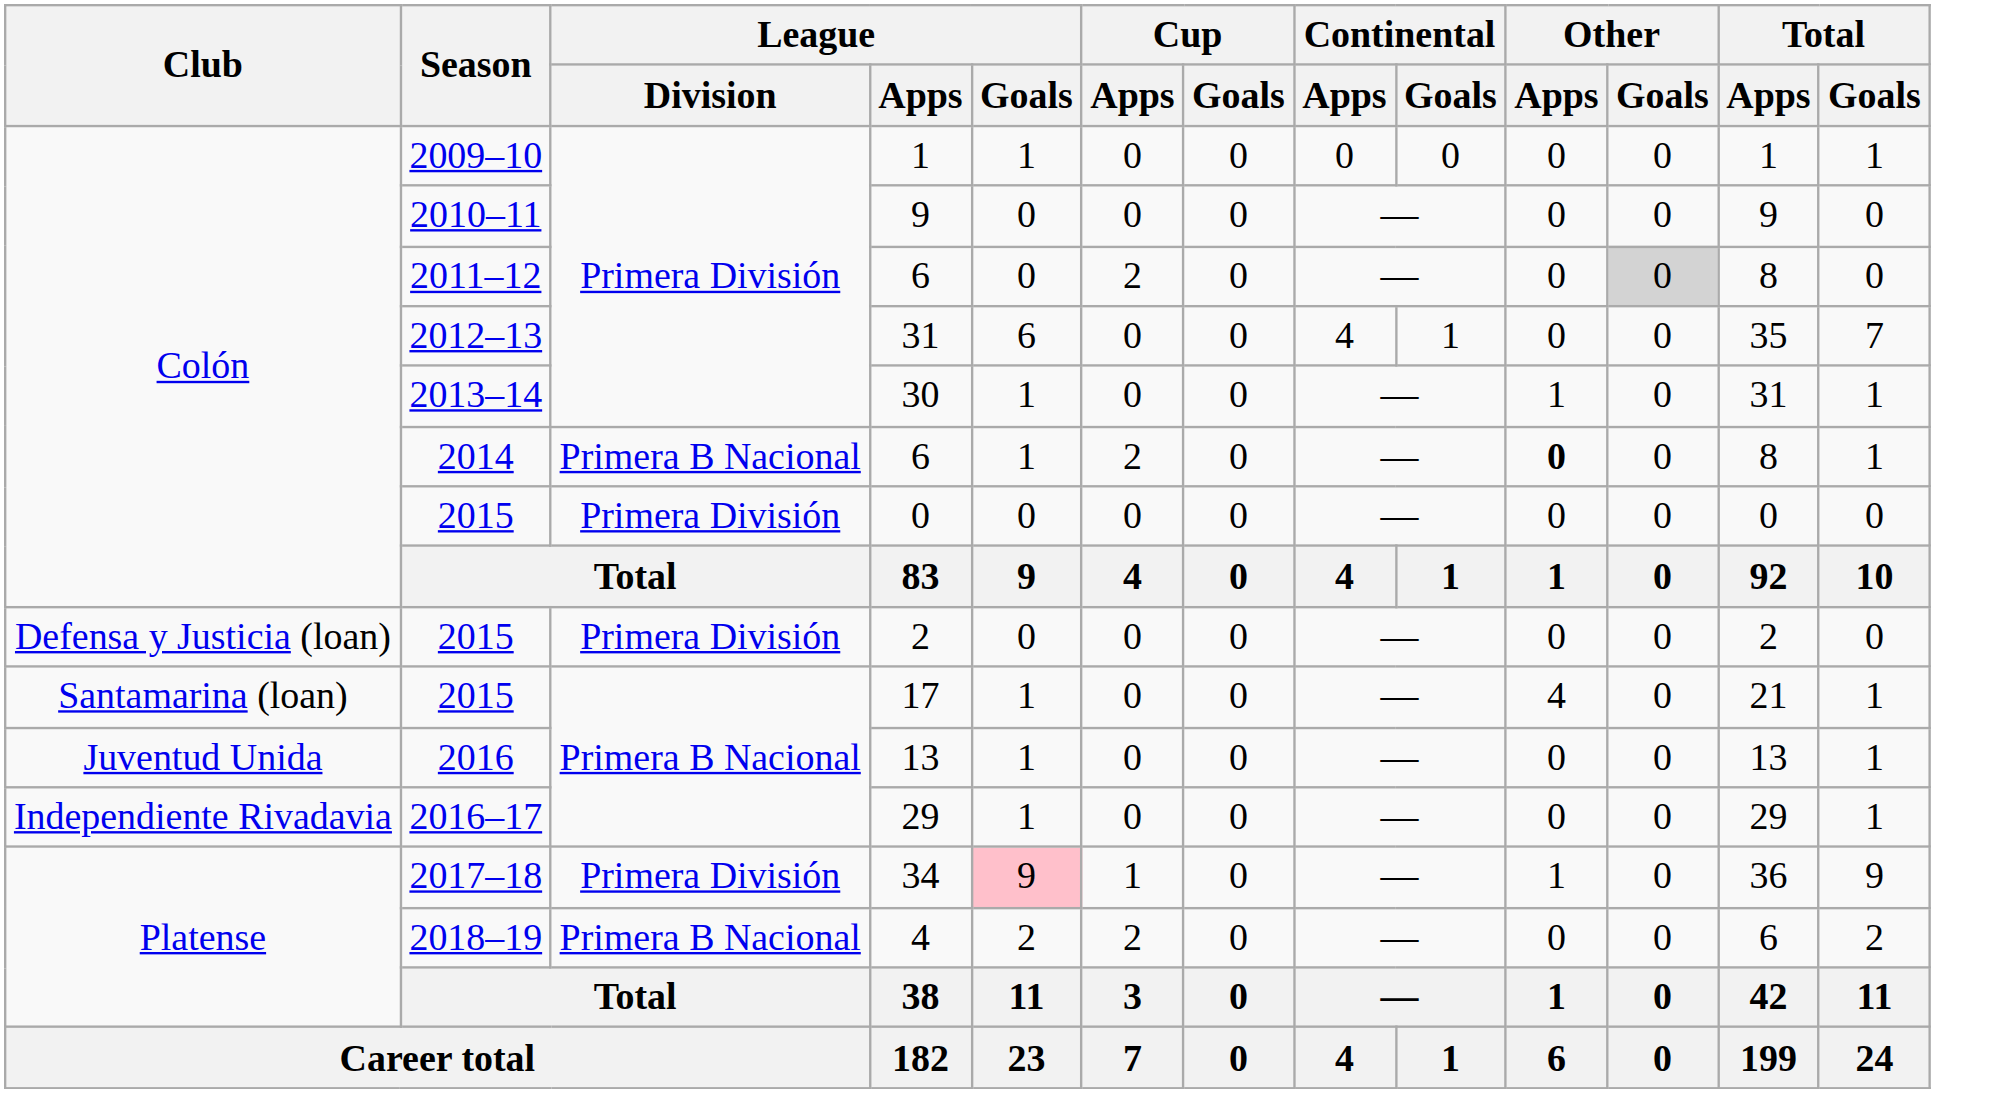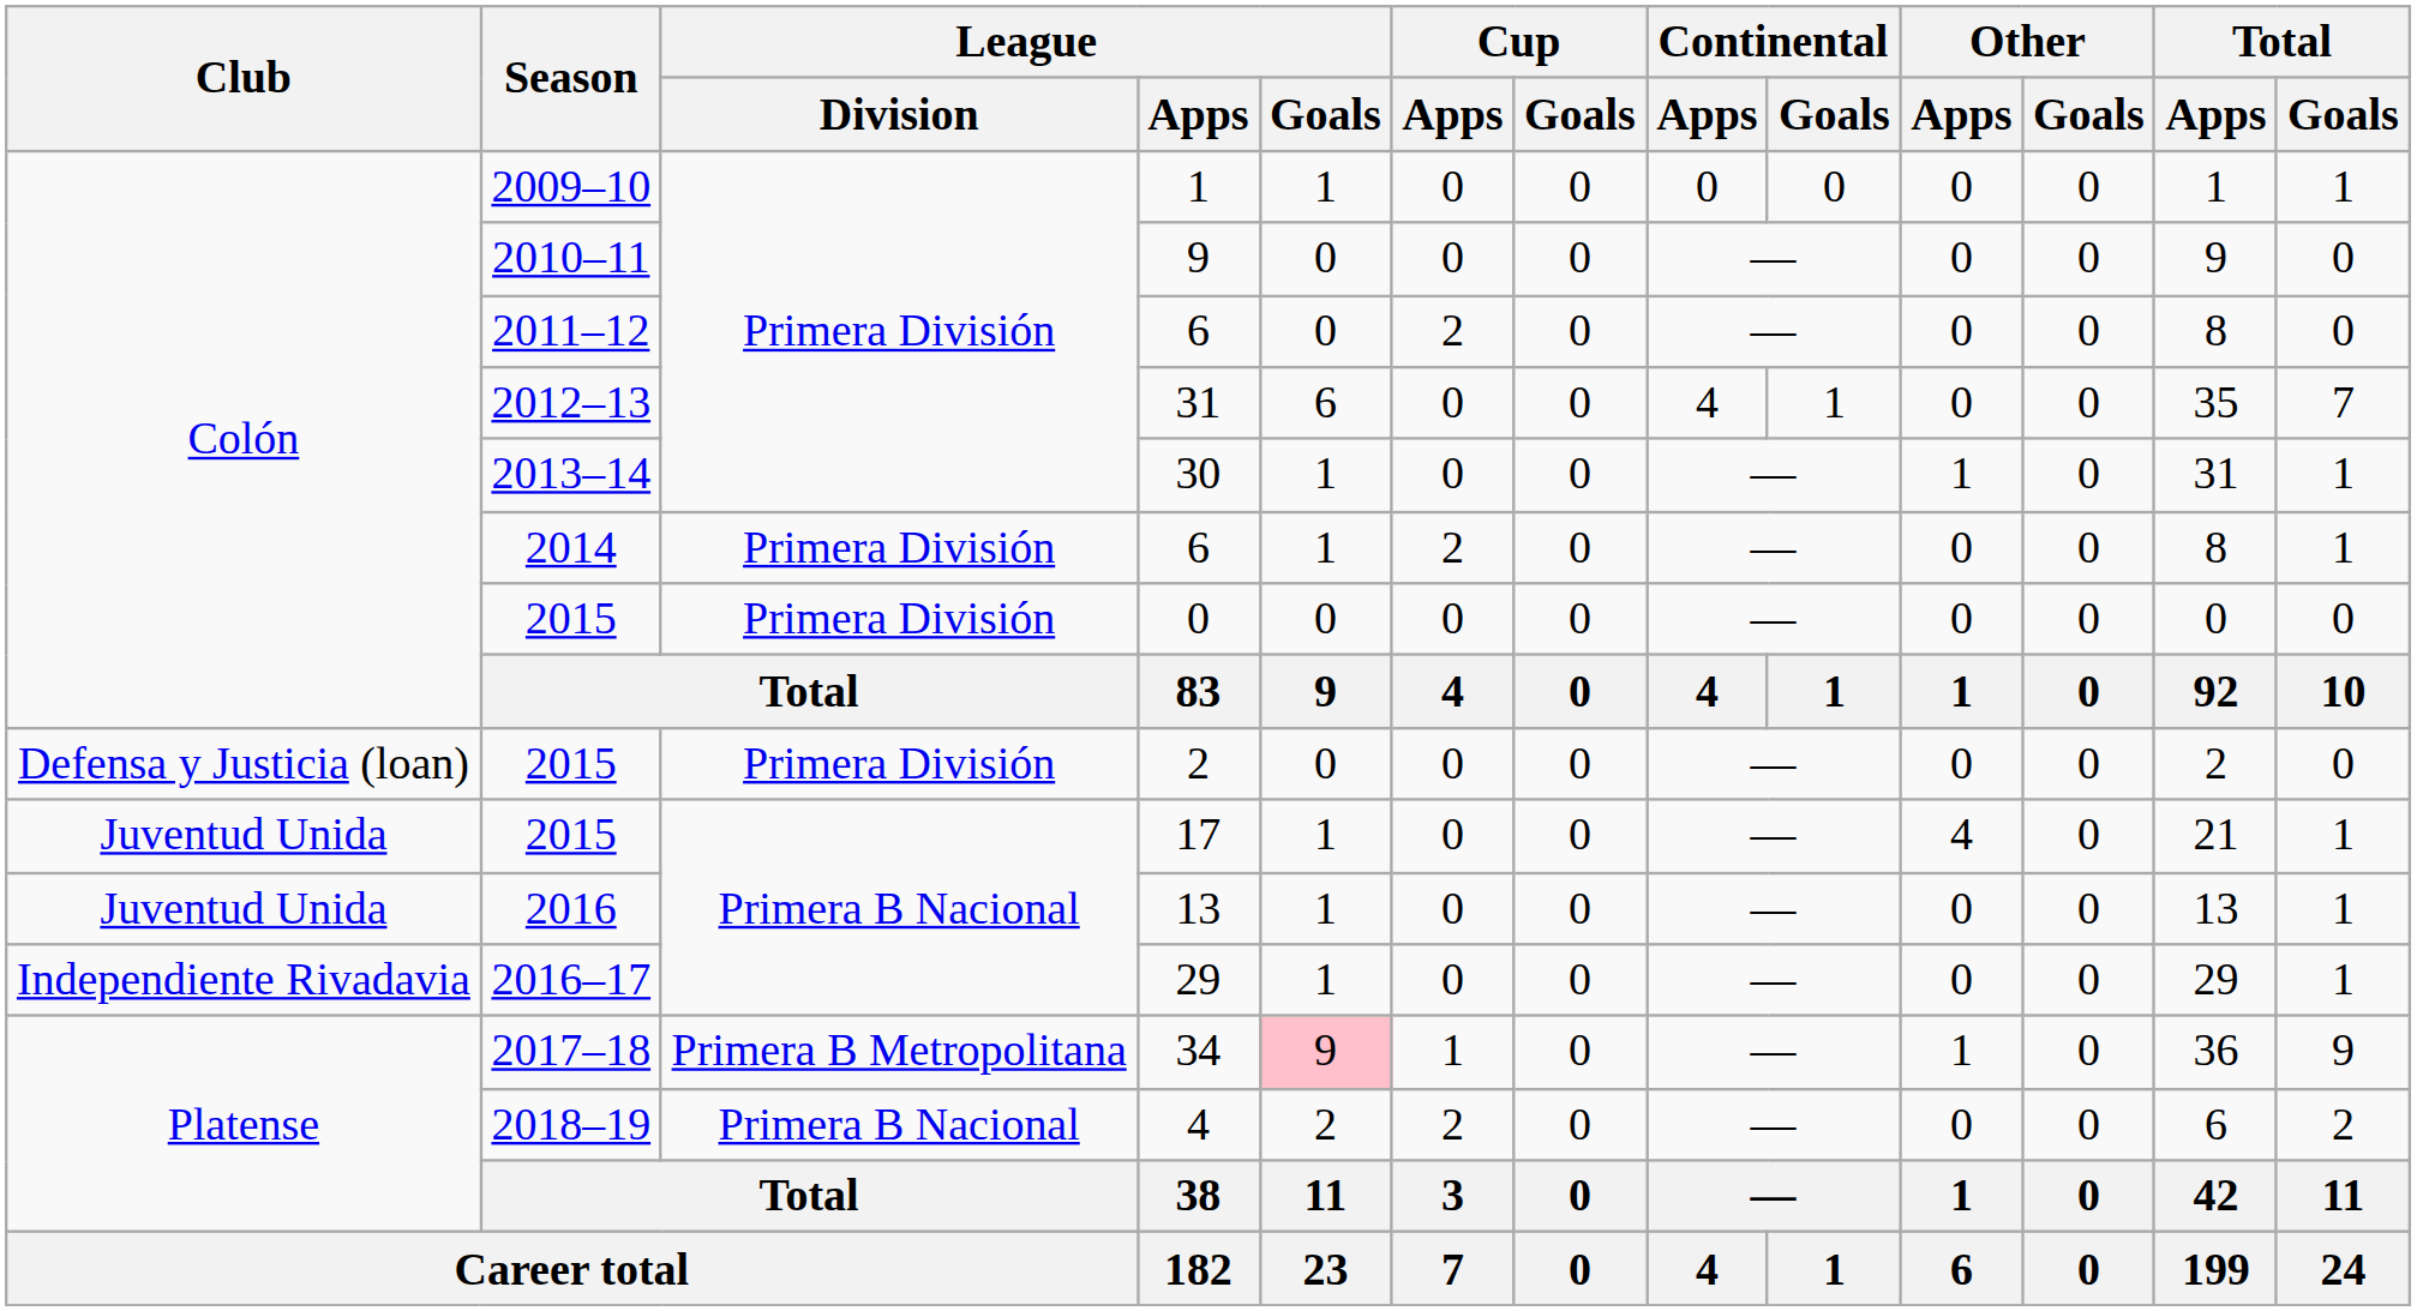2011–12 / 6 | Other / Goals: lightgrey background -> no background
2014 / 6 | League / Division: Primera B Nacional -> Primera División
2014 / 6 | Other / Apps: bold -> normal
17 | Club: Santamarina (loan) -> Juventud Unida
34 | League / Division: Primera División -> Primera B Metropolitana
